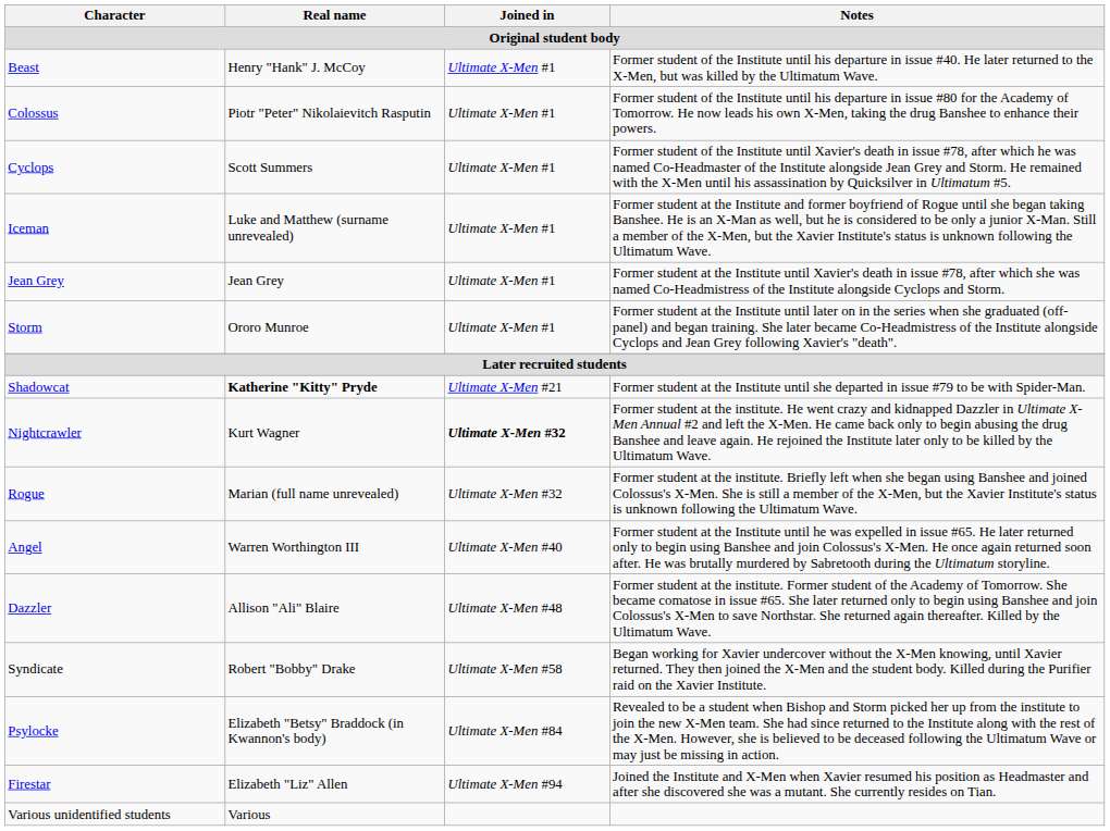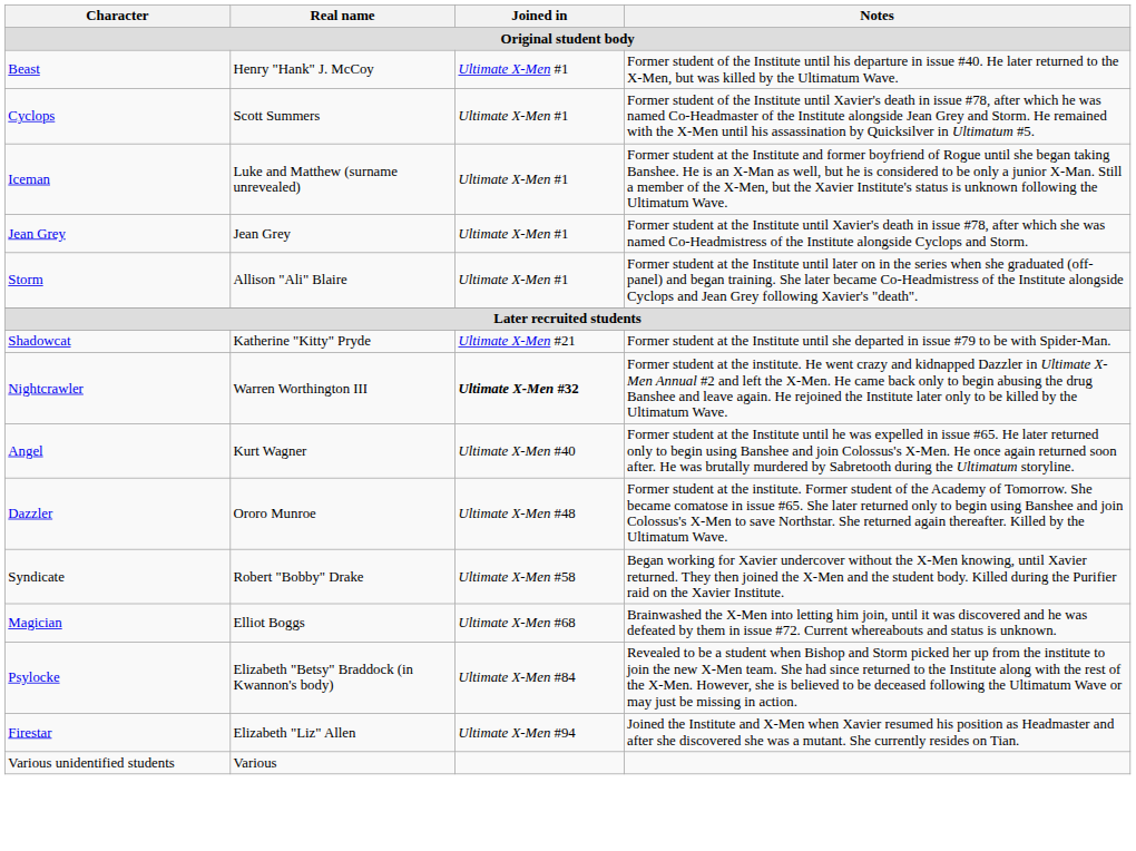- row: Colossus | Piotr "Peter" Nikolaievitch Rasputin | Ultimate X-Men #1 | Former student of the Institute until his departure in issue #80 for the Academy of Tomorrow. He now leads his own X-Men, taking the drug Banshee to enhance their powers.
Storm | Real name: Ororo Munroe -> Allison "Ali" Blaire
Shadowcat | Real name: bold -> normal
Nightcrawler | Real name: Kurt Wagner -> Warren Worthington III
- row: Rogue | Marian (full name unrevealed) | Ultimate X-Men #32 | Former student at the institute. Briefly left when she began using Banshee and joined Colossus's X-Men. She is still a member of the X-Men, but the Xavier Institute's status is unknown following the Ultimatum Wave.
Angel | Real name: Warren Worthington III -> Kurt Wagner
Dazzler | Real name: Allison "Ali" Blaire -> Ororo Munroe
+ row: Magician | Elliot Boggs | Ultimate X-Men #68 | Brainwashed the X-Men into letting him join, until it was discovered and he was defeated by them in issue #72. Current whereabouts and status is unknown.
